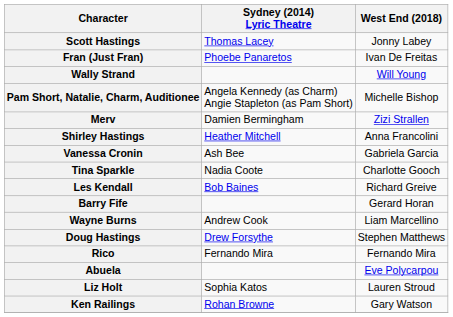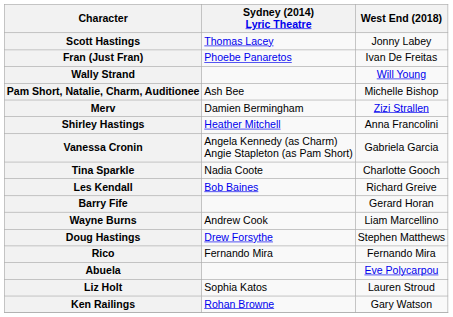Pam Short, Natalie, Charm, Auditionee | Sydney (2014) Lyric Theatre: Angela Kennedy (as Charm) Angie Stapleton (as Pam Short) -> Ash Bee
Vanessa Cronin | Sydney (2014) Lyric Theatre: Ash Bee -> Angela Kennedy (as Charm) Angie Stapleton (as Pam Short)
